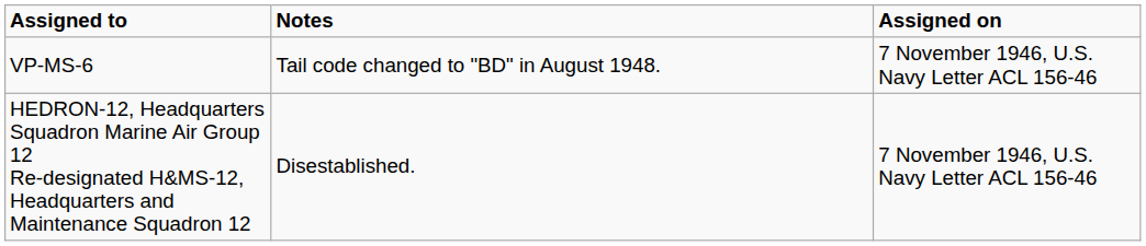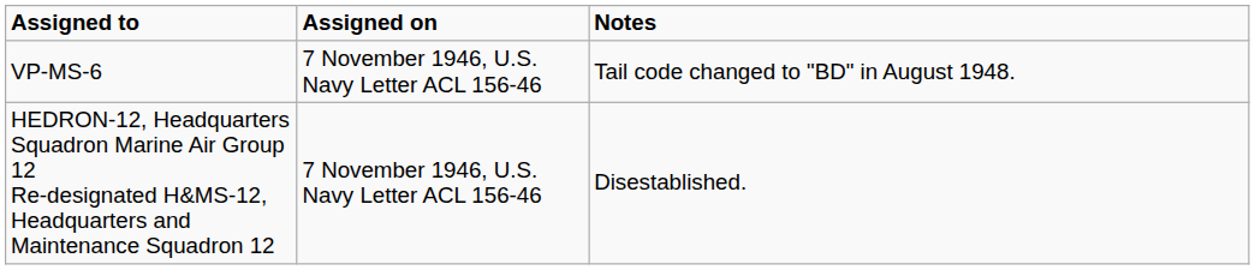columns swapped: Assigned on <-> Notes
